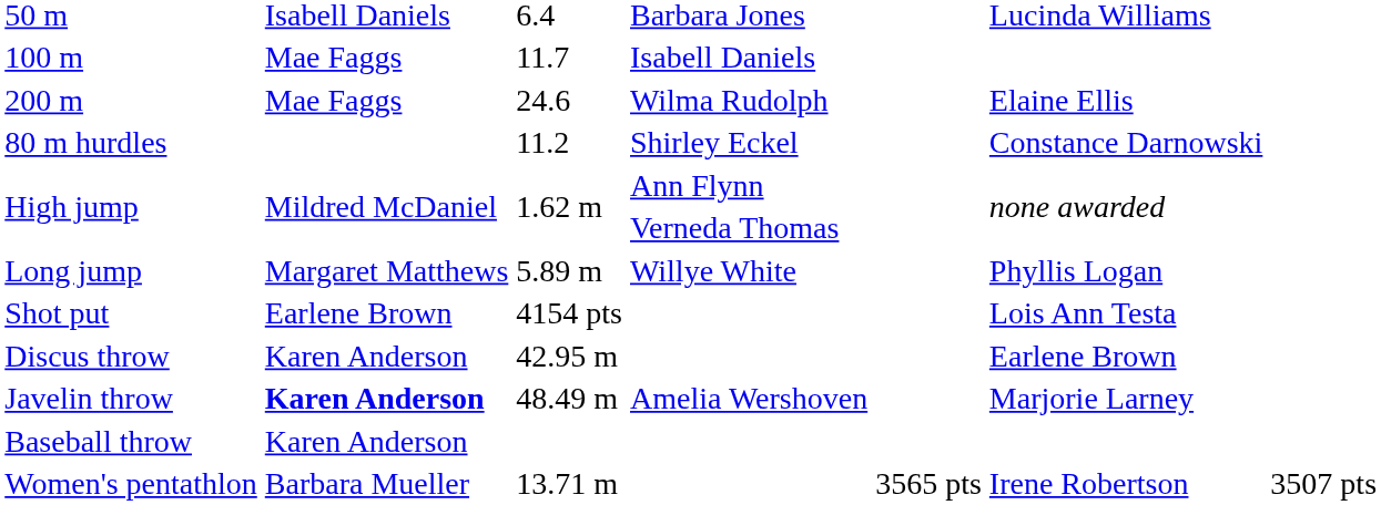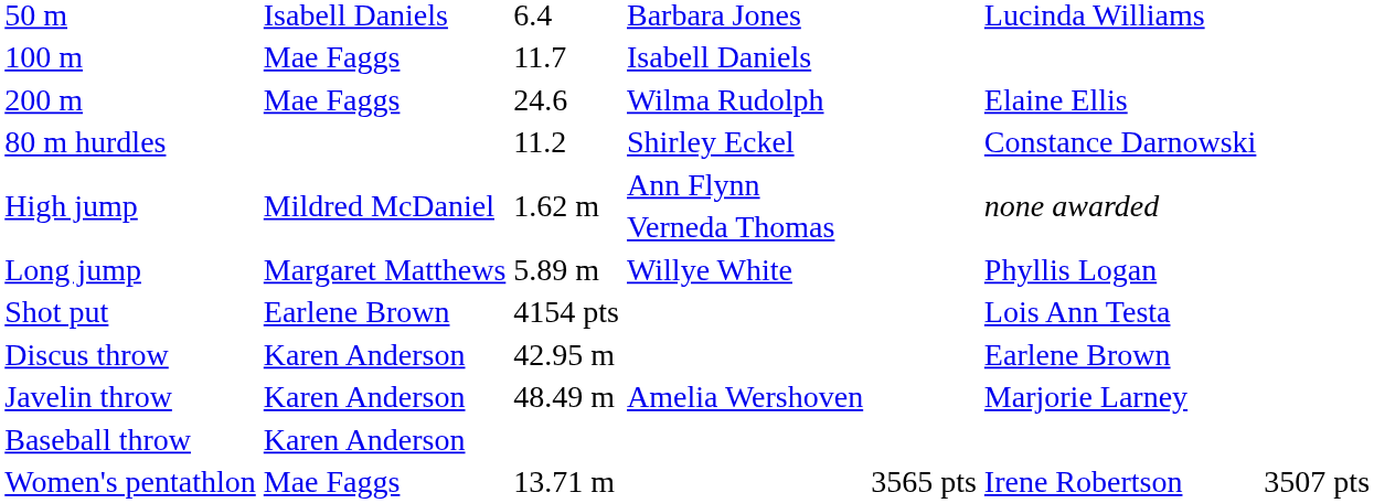Javelin throw | column 2: bold -> normal
Women's pentathlon | column 2: Barbara Mueller -> Mae Faggs
